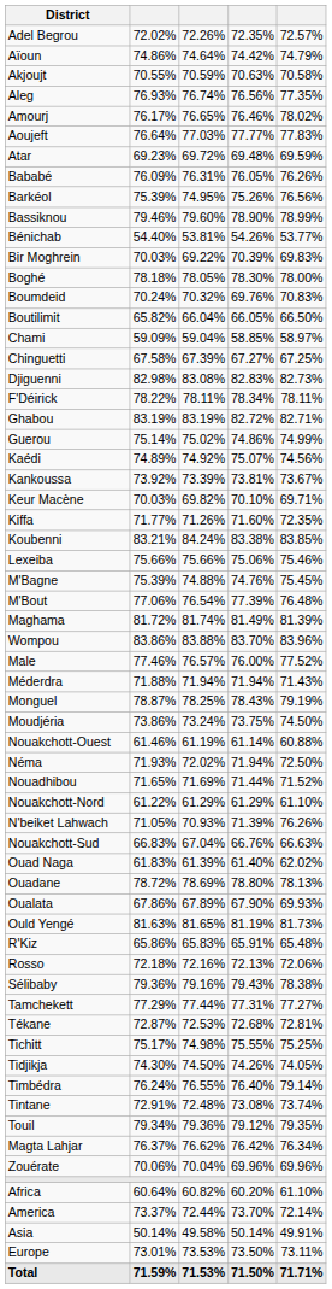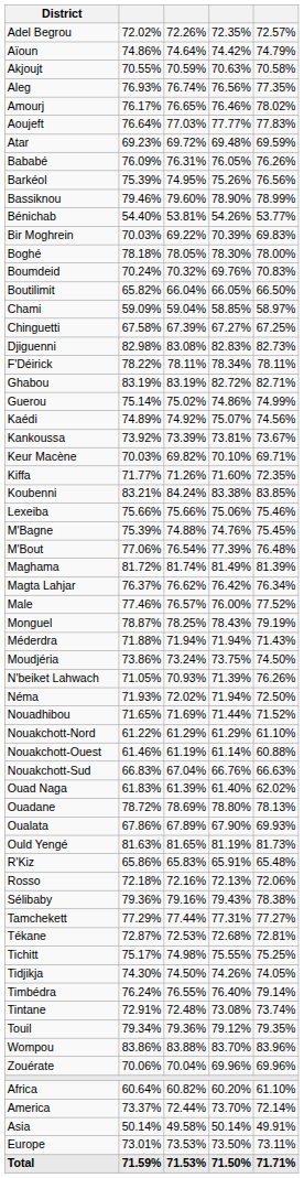rows swapped: Magta Lahjar <-> Wompou
rows swapped: Méderdra <-> Monguel
rows swapped: N'beiket Lahwach <-> Nouakchott-Ouest
